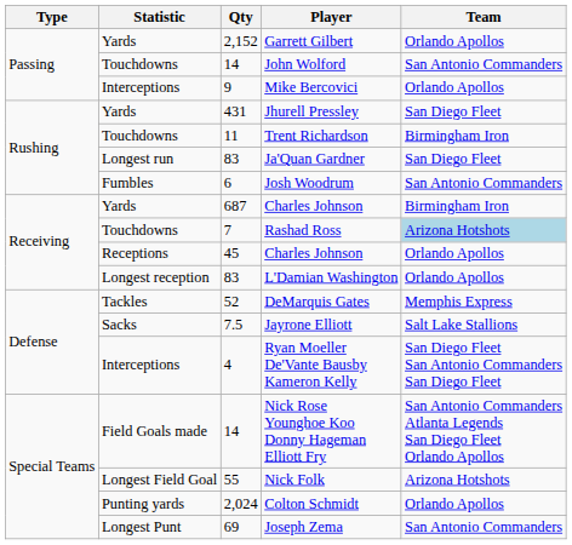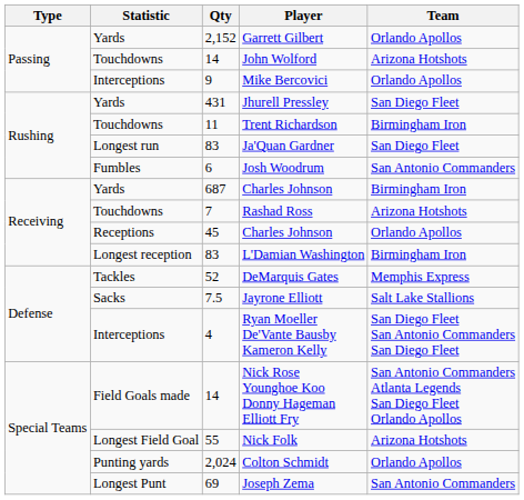John Wolford | Team: San Antonio Commanders -> Arizona Hotshots
Rashad Ross | Team: lightblue background -> no background
L'Damian Washington | Team: Orlando Apollos -> Birmingham Iron
